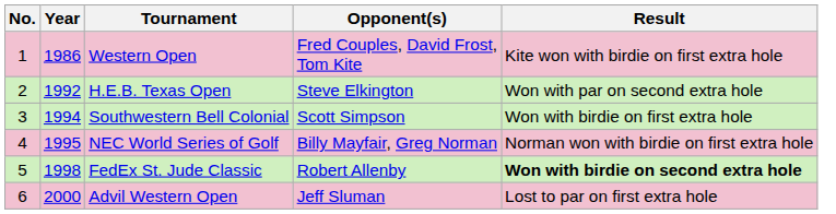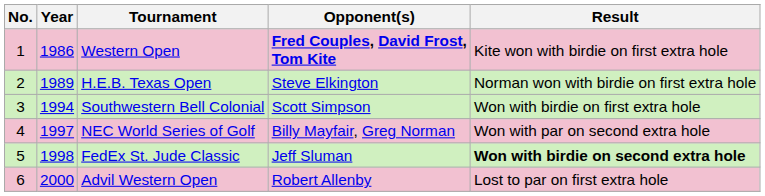Western Open | Opponent(s): normal -> bold
H.E.B. Texas Open | Year: 1992 -> 1989
H.E.B. Texas Open | Result: Won with par on second extra hole -> Norman won with birdie on first extra hole
NEC World Series of Golf | Year: 1995 -> 1997
NEC World Series of Golf | Result: Norman won with birdie on first extra hole -> Won with par on second extra hole
FedEx St. Jude Classic | Opponent(s): Robert Allenby -> Jeff Sluman
Advil Western Open | Opponent(s): Jeff Sluman -> Robert Allenby
